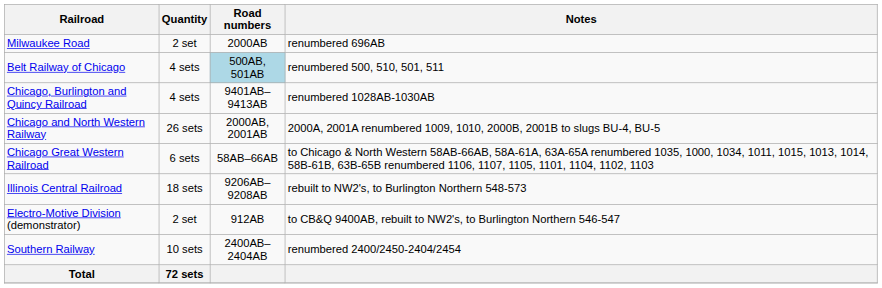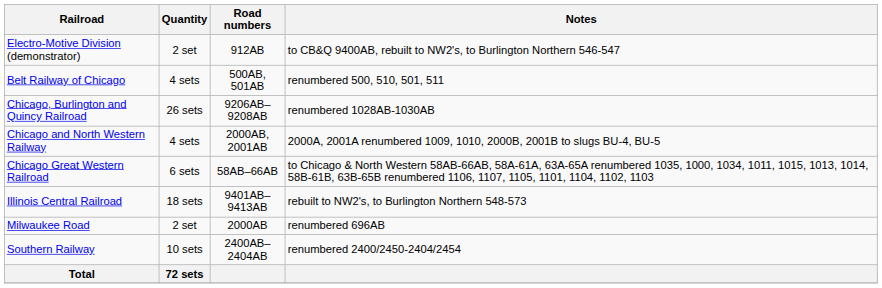rows swapped: Electro-Motive Division (demonstrator) <-> Milwaukee Road
Belt Railway of Chicago | Road numbers: lightblue background -> no background
Chicago, Burlington and Quincy Railroad | Quantity: 4 sets -> 26 sets
Chicago, Burlington and Quincy Railroad | Road numbers: 9401AB–9413AB -> 9206AB–9208AB
Chicago and North Western Railway | Quantity: 26 sets -> 4 sets
Illinois Central Railroad | Road numbers: 9206AB–9208AB -> 9401AB–9413AB
